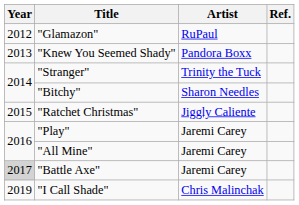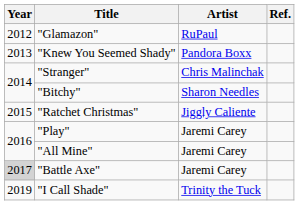"Stranger" | Artist: Trinity the Tuck -> Chris Malinchak
"I Call Shade" | Artist: Chris Malinchak -> Trinity the Tuck
